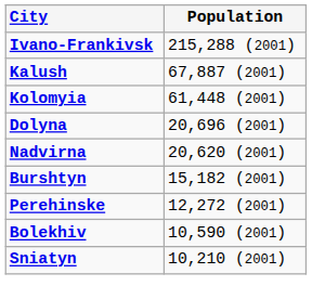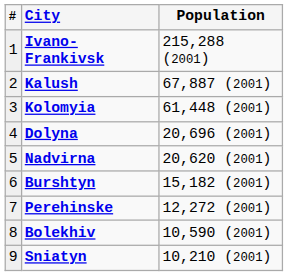+ column: # | 1 | 2 | 3 | 4 | 5 | 6 | 7 | 8 | 9
